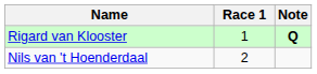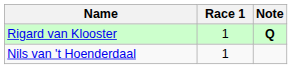Nils van 't Hoenderdaal | Race 1: 2 -> 1
